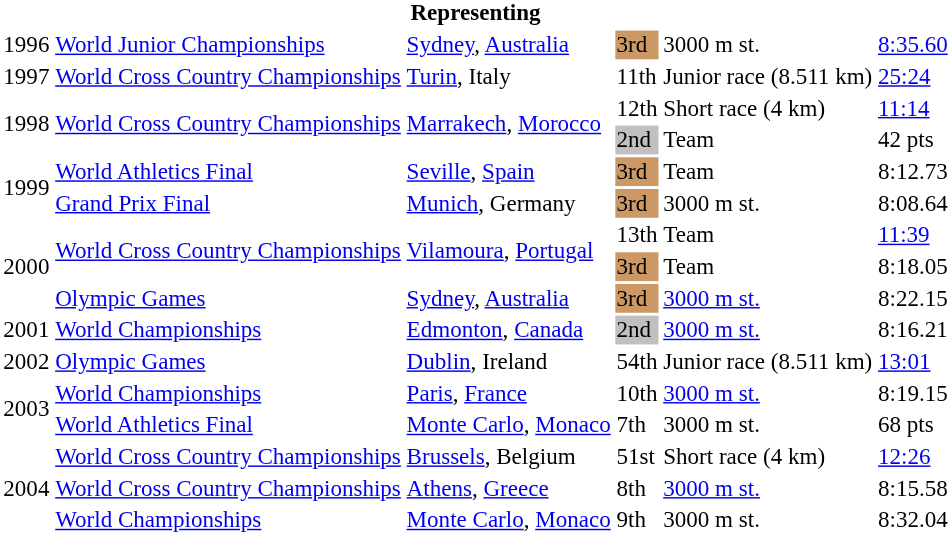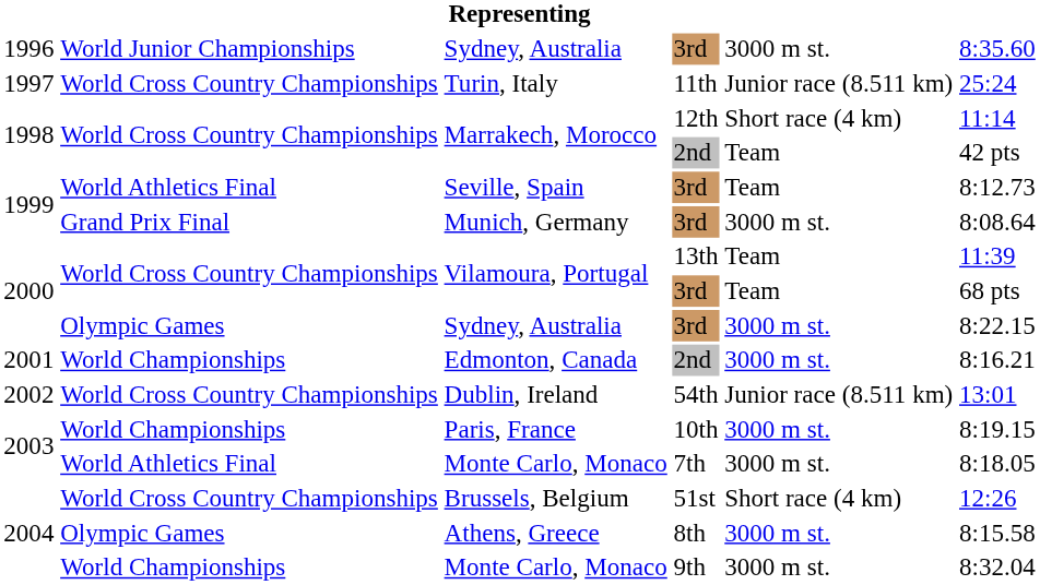Vilamoura, Portugal / 3rd | column 6: 8:18.05 -> 68 pts
Dublin, Ireland | column 2: Olympic Games -> World Cross Country Championships
Monte Carlo, Monaco / 7th | column 6: 68 pts -> 8:18.05
Athens, Greece | column 2: World Cross Country Championships -> Olympic Games
